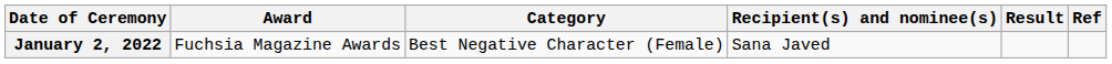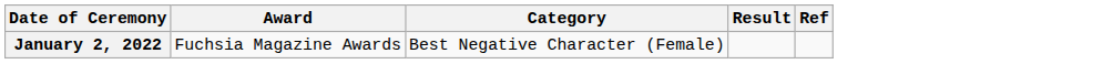- column: Recipient(s) and nominee(s) | Sana Javed
